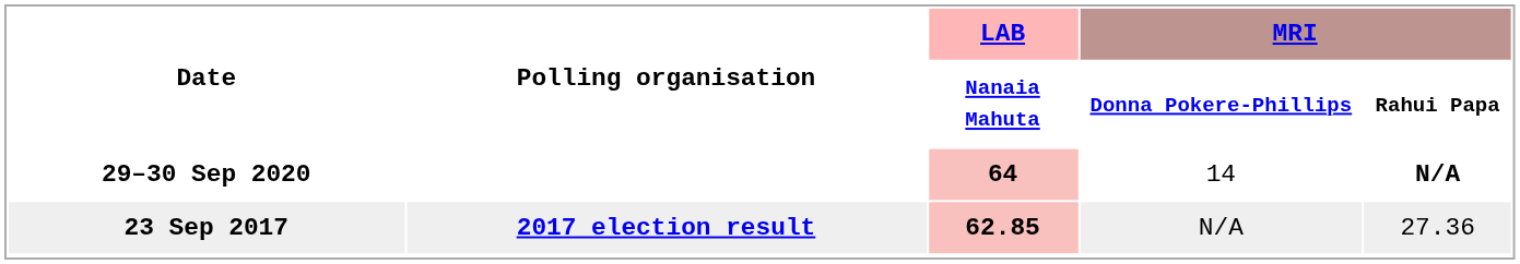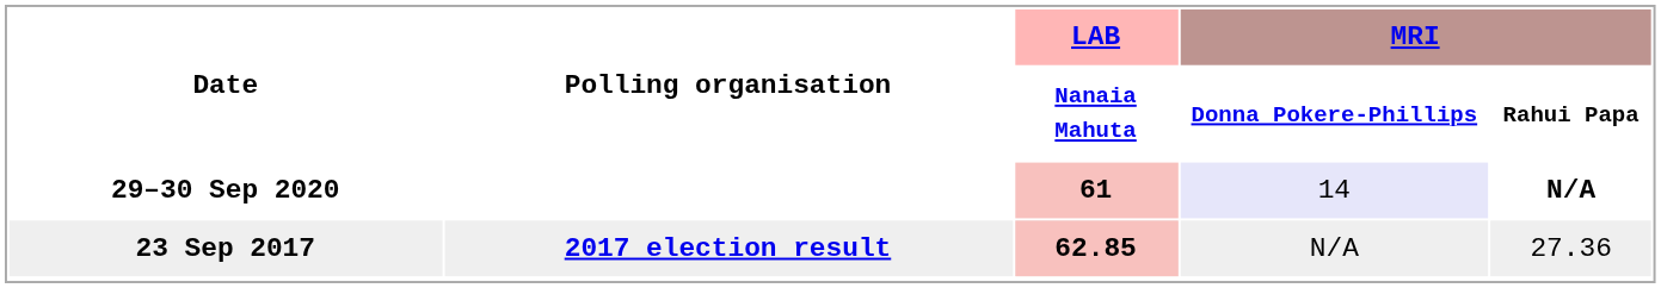29–30 Sep 2020 | LAB / Nanaia Mahuta: 64 -> 61
29–30 Sep 2020 | MRI / Donna Pokere-Phillips: no background -> lavender background
